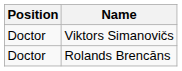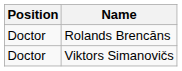rows swapped: Viktors Simanovičs <-> Rolands Brencāns
